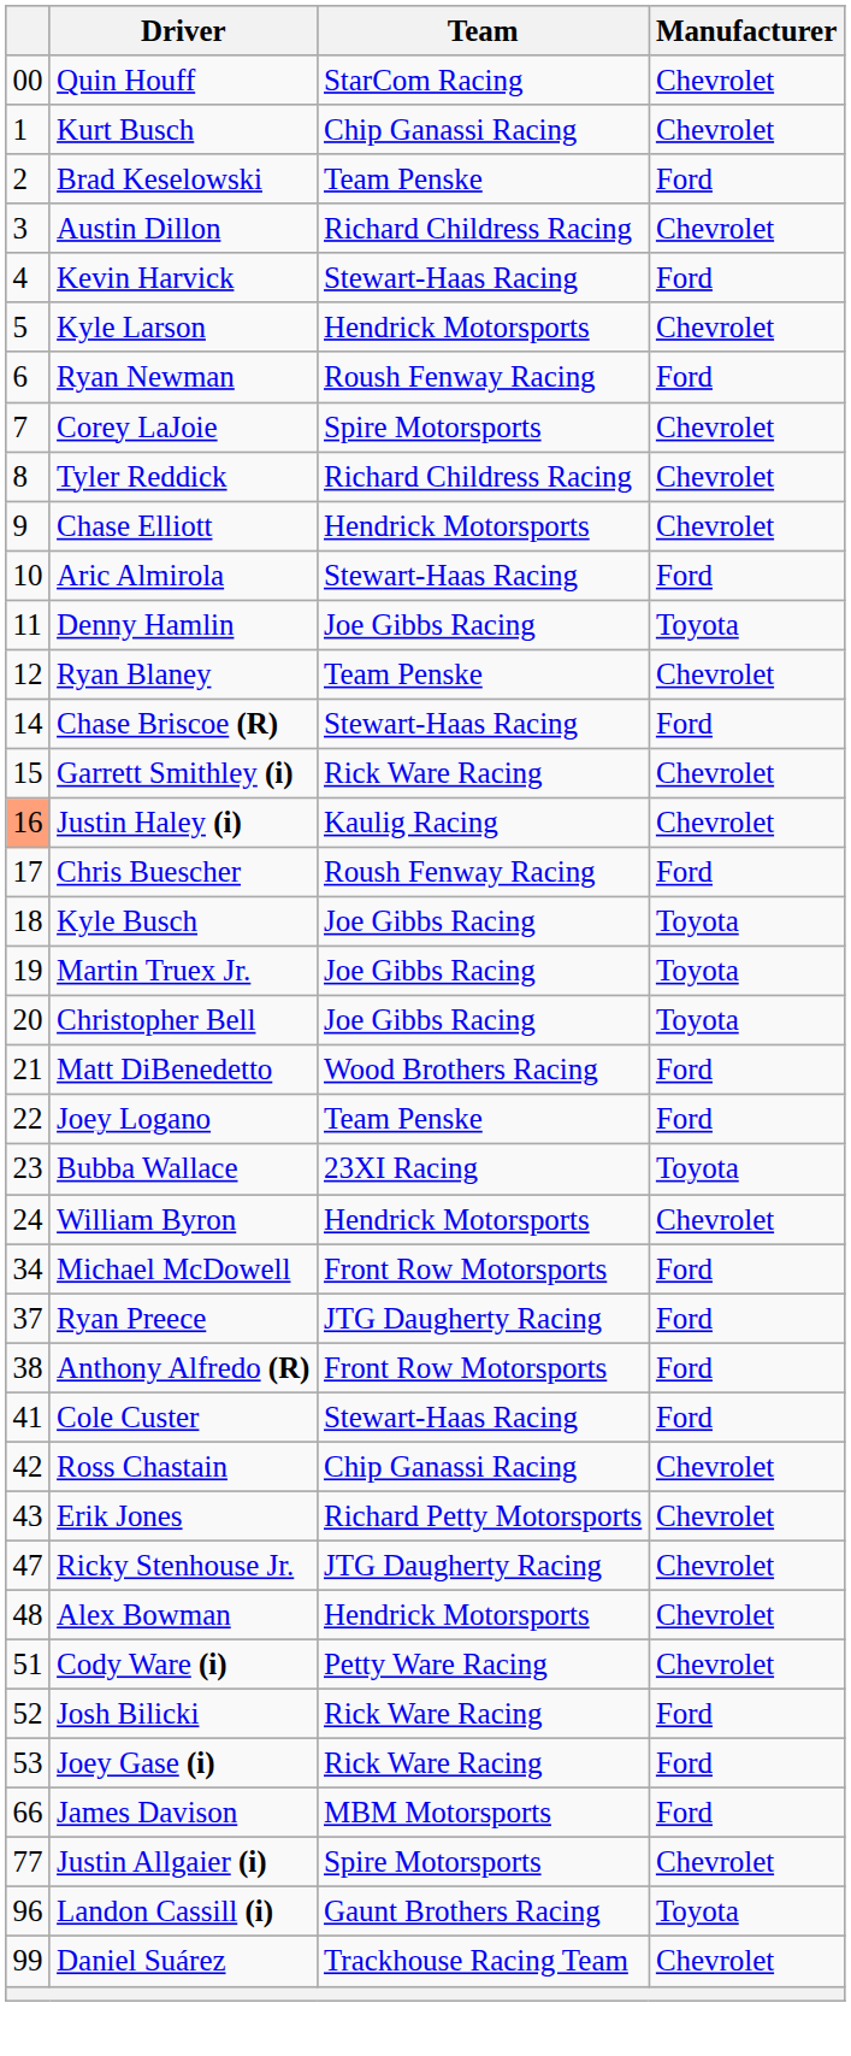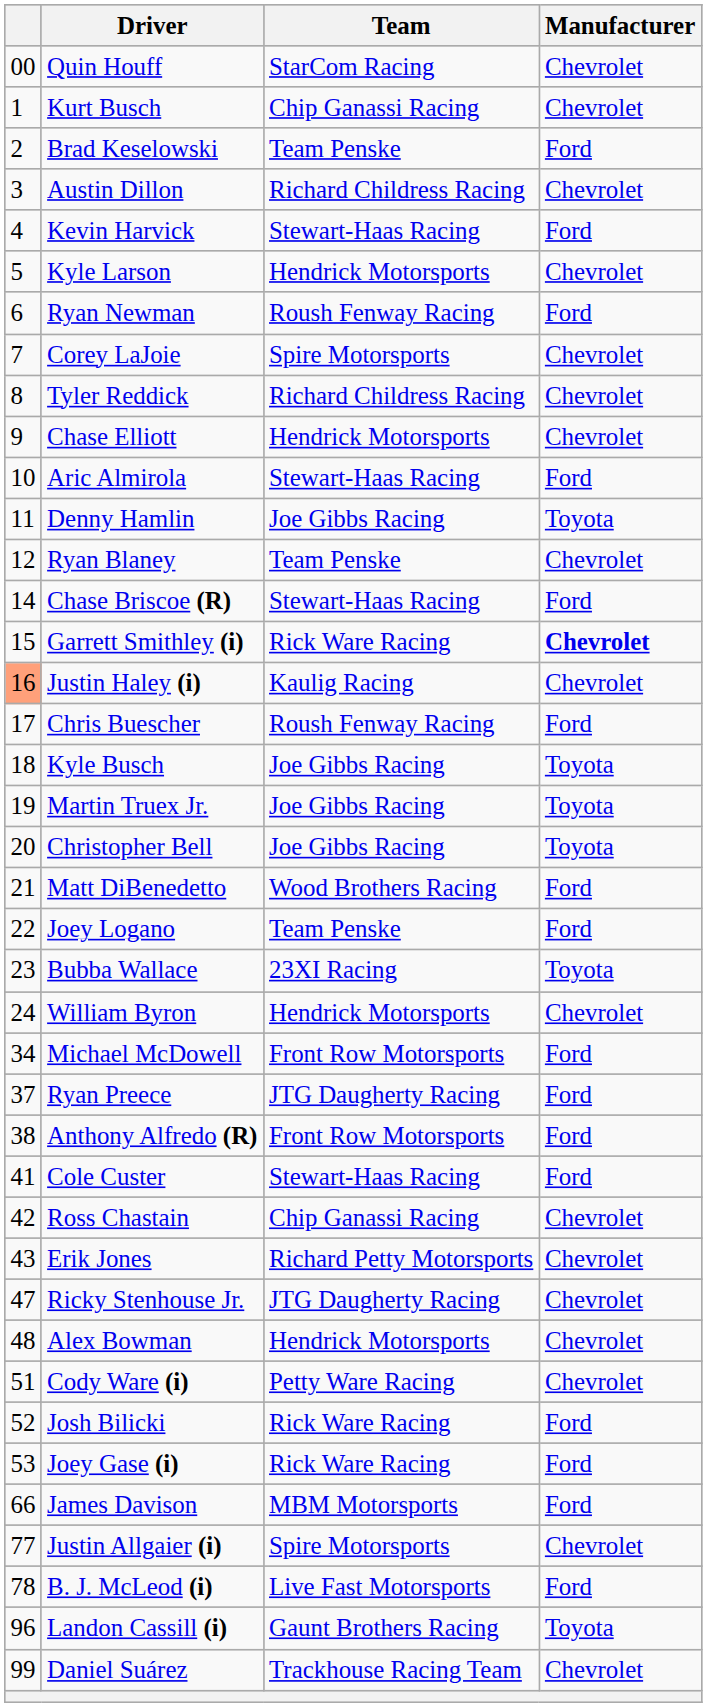Garrett Smithley (i) | Manufacturer: normal -> bold
+ row: 78 | B. J. McLeod (i) | Live Fast Motorsports | Ford
